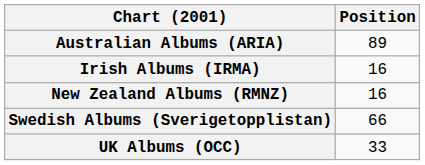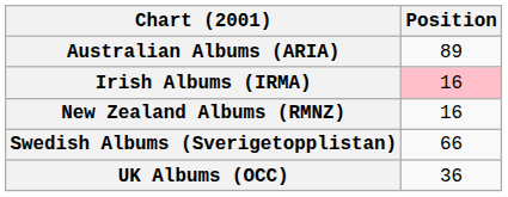Irish Albums (IRMA) | Position: no background -> pink background
UK Albums (OCC) | Position: 33 -> 36
